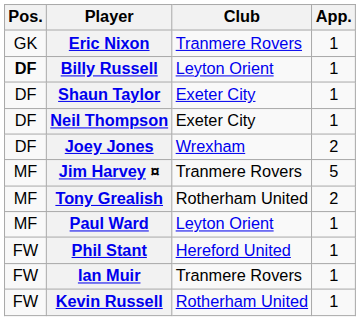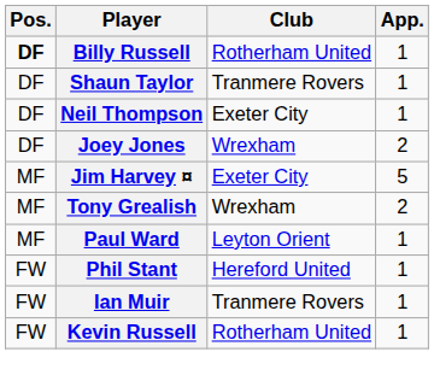- row: GK | Eric Nixon | Tranmere Rovers | 1
Billy Russell | Club: Leyton Orient -> Rotherham United
Shaun Taylor | Club: Exeter City -> Tranmere Rovers
Jim Harvey ¤ | Club: Tranmere Rovers -> Exeter City
Tony Grealish | Club: Rotherham United -> Wrexham
